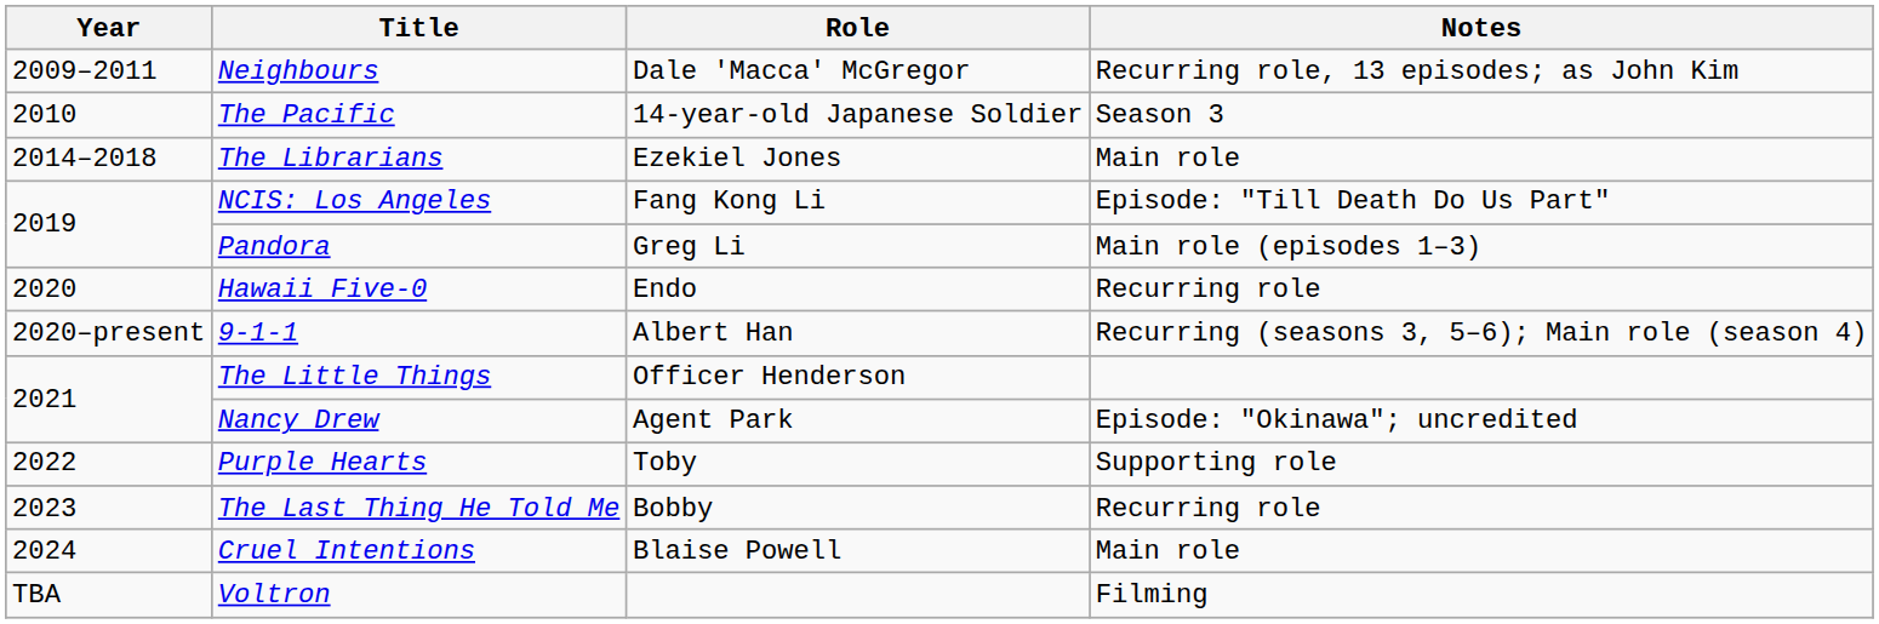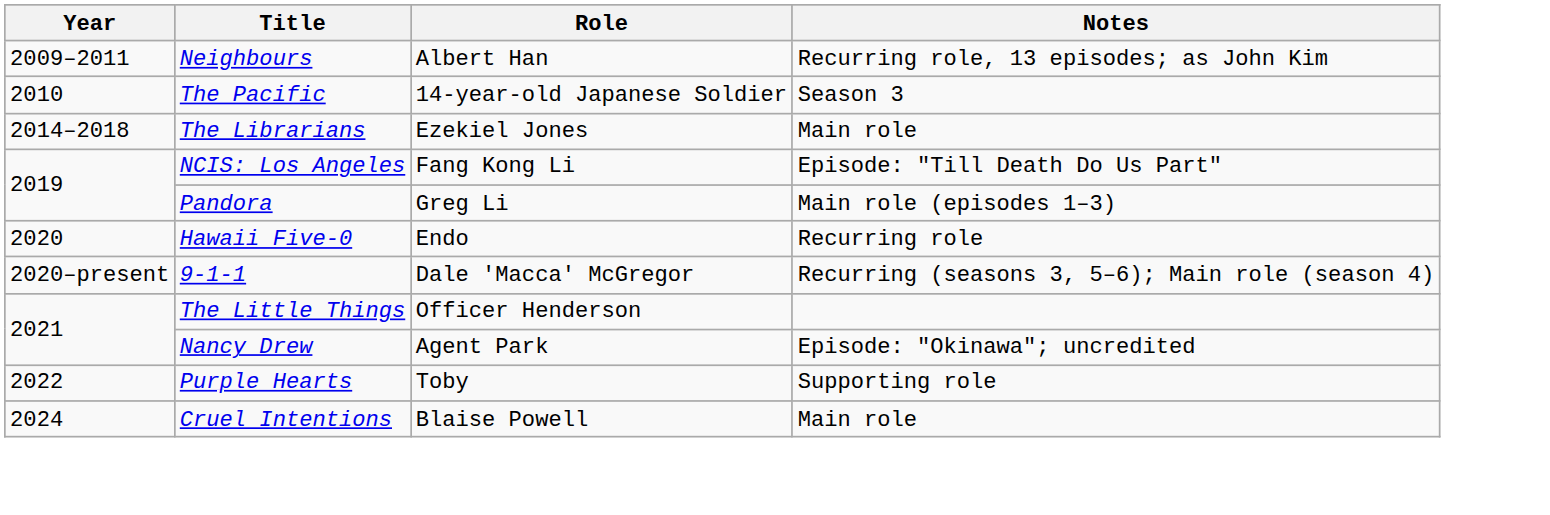Neighbours | Role: Dale 'Macca' McGregor -> Albert Han
9-1-1 | Role: Albert Han -> Dale 'Macca' McGregor
- row: 2023 | The Last Thing He Told Me | Bobby | Recurring role
- row: TBA | Voltron | Filming
